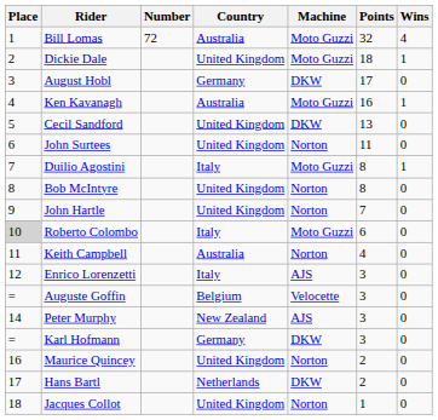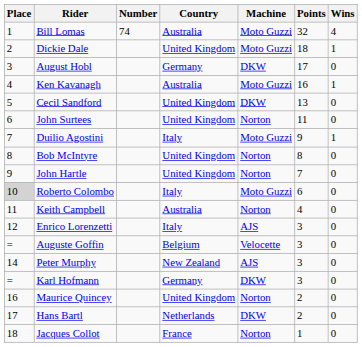Bill Lomas | Number: 72 -> 74
Duilio Agostini | Points: 8 -> 9
Jacques Collot | Country: United Kingdom -> France
